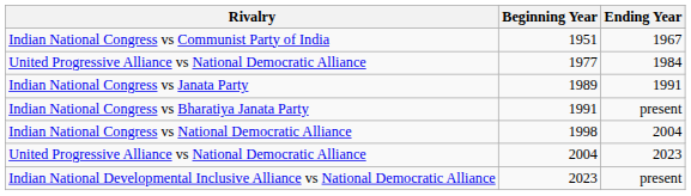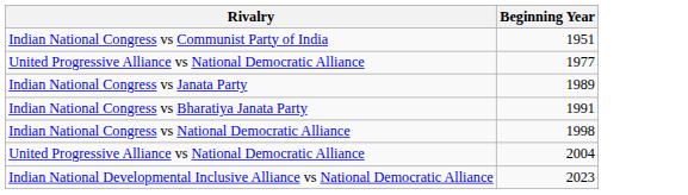- column: Ending Year | 1967 | 1984 | 1991 | present | 2004 | 2023 | present
